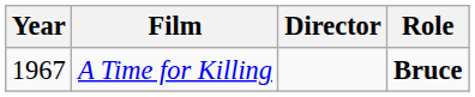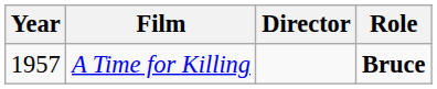A Time for Killing | Year: 1967 -> 1957
